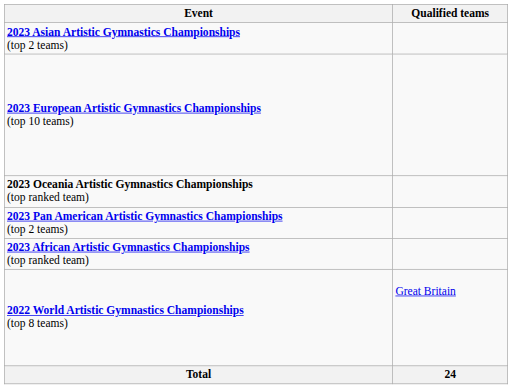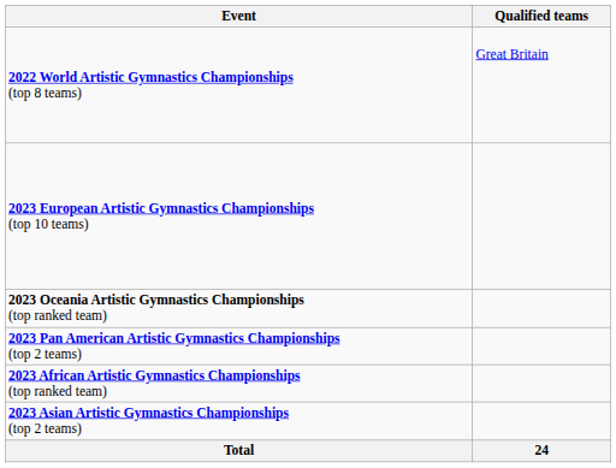rows swapped: 2022 World Artistic Gymnastics Championships (top 8 teams) <-> 2023 Asian Artistic Gymnastics Championships (top 2 teams)
